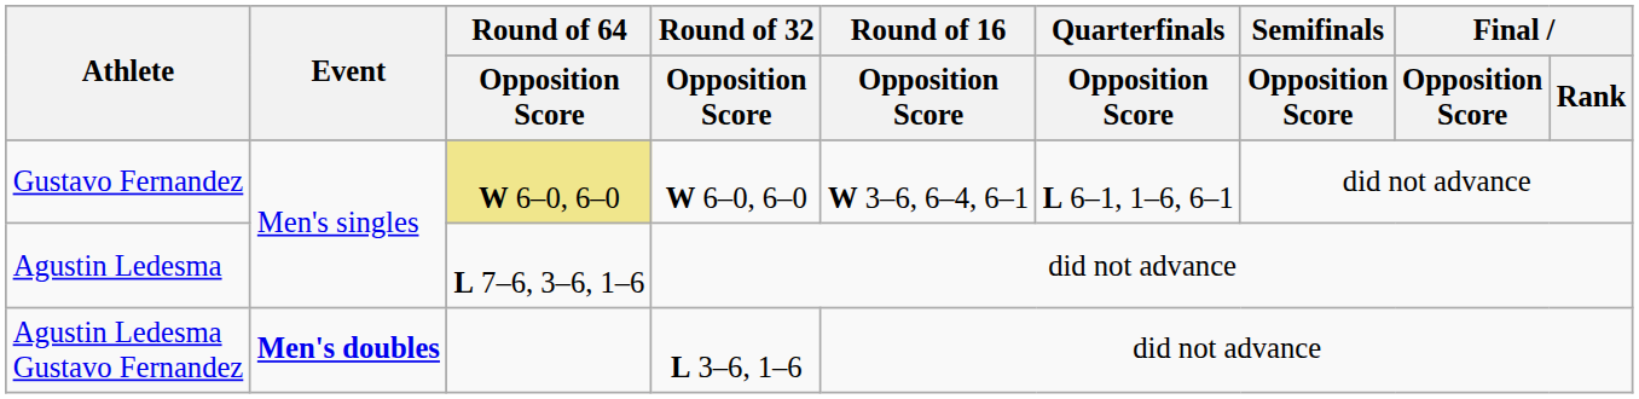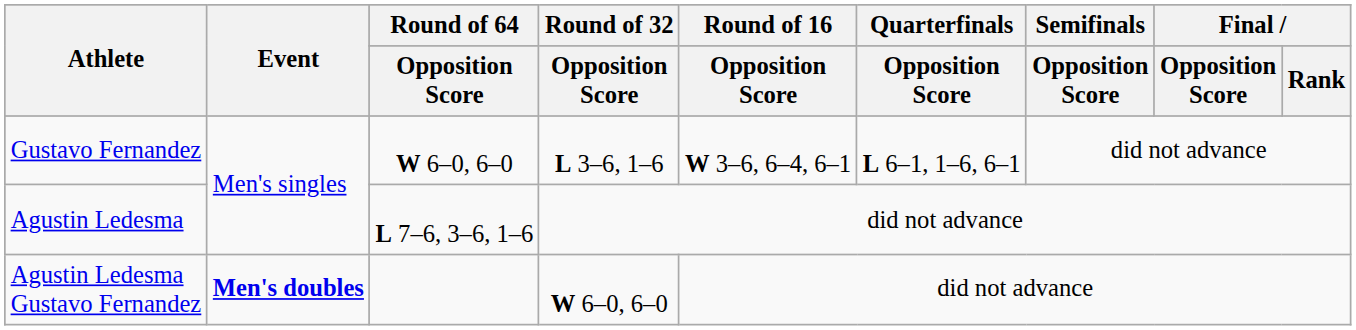Gustavo Fernandez | Round of 64 / Opposition Score: khaki background -> no background
Gustavo Fernandez | Round of 32 / Opposition Score: W 6–0, 6–0 -> L 3–6, 1–6
Agustin Ledesma Gustavo Fernandez | Round of 32 / Opposition Score: L 3–6, 1–6 -> W 6–0, 6–0
